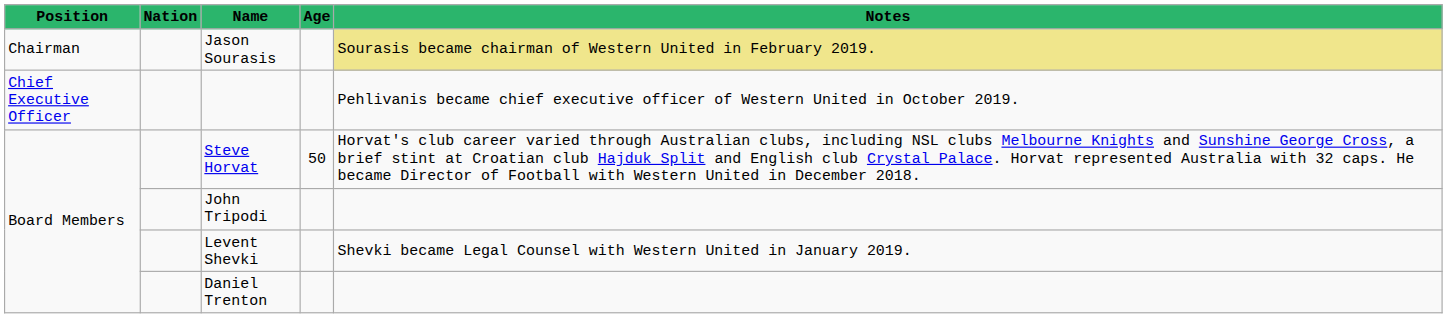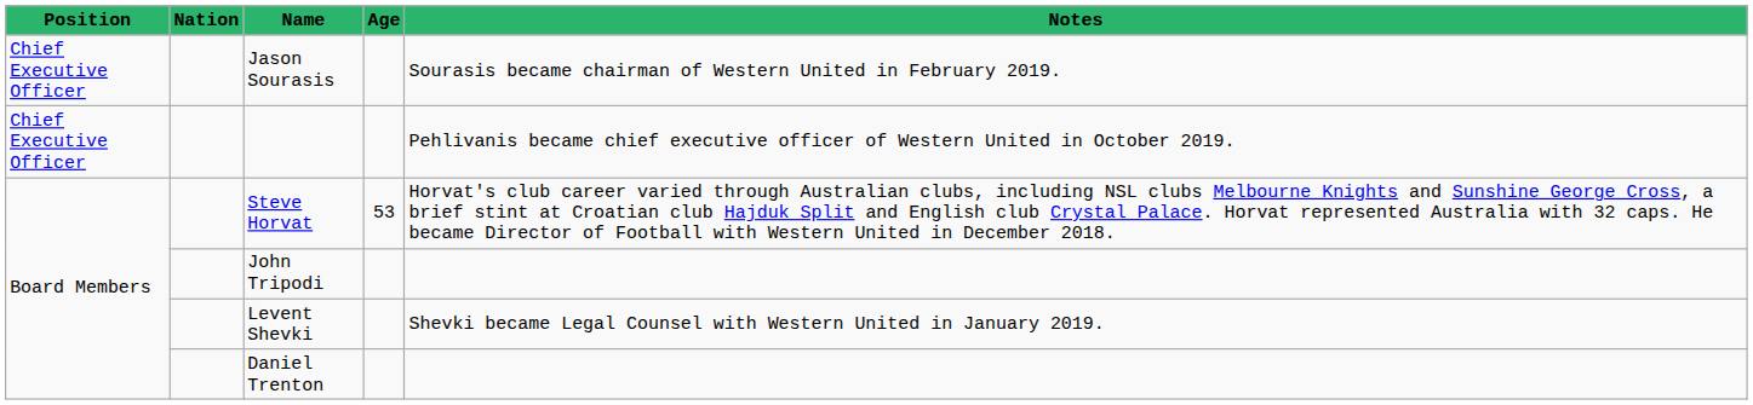Jason Sourasis | Position: Chairman -> Chief Executive Officer
Jason Sourasis | Notes: khaki background -> no background
Steve Horvat | Age: 50 -> 53
